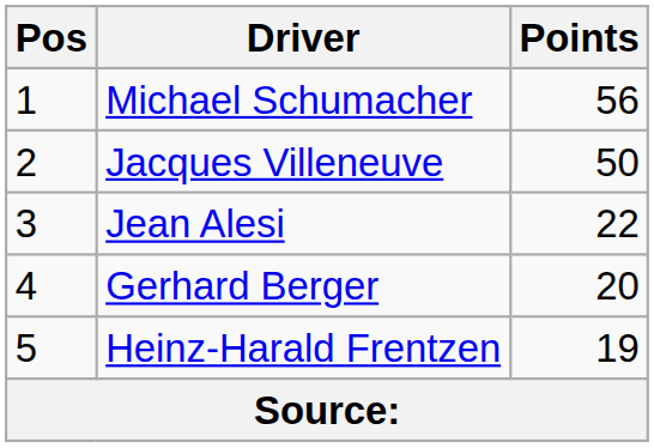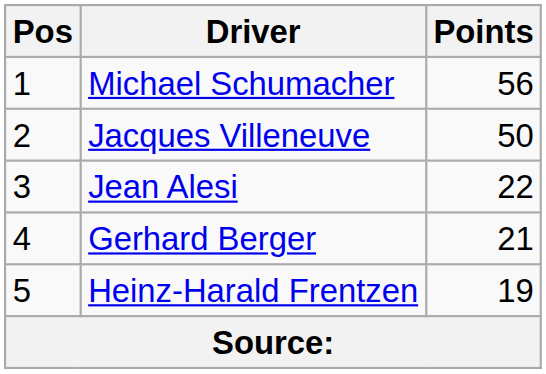Gerhard Berger | Points: 20 -> 21
